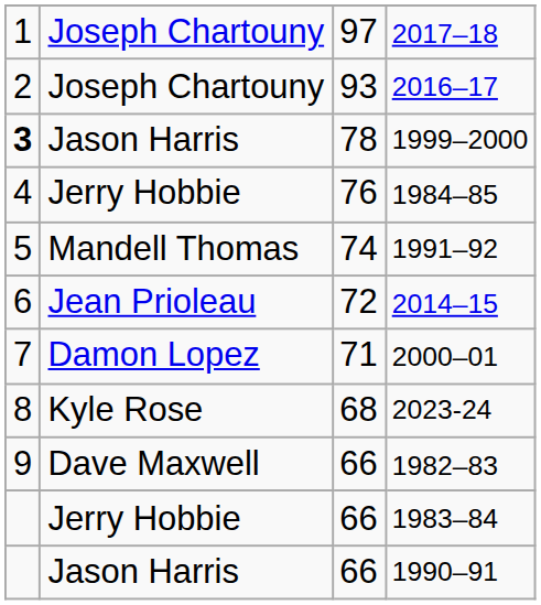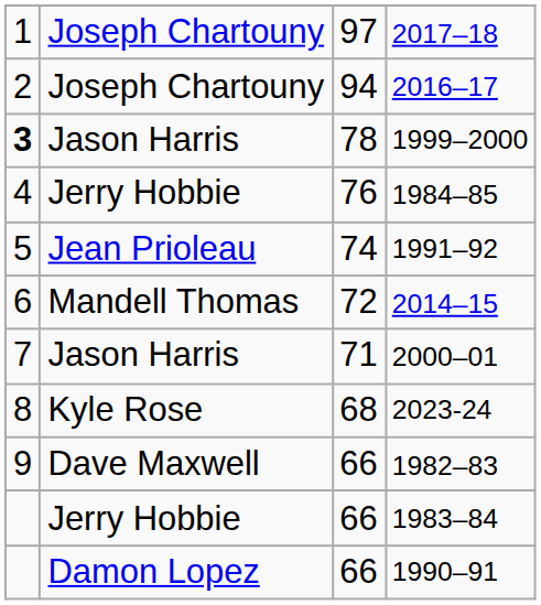2016–17 | column 3: 93 -> 94
1991–92 | column 2: Mandell Thomas -> Jean Prioleau
2014–15 | column 2: Jean Prioleau -> Mandell Thomas
2000–01 | column 2: Damon Lopez -> Jason Harris
1990–91 | column 2: Jason Harris -> Damon Lopez
